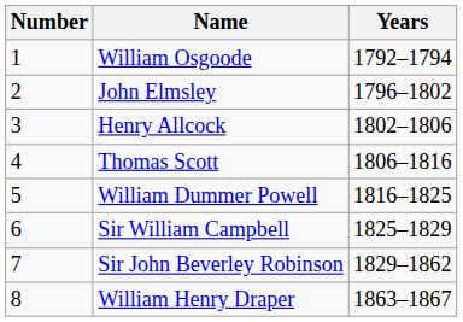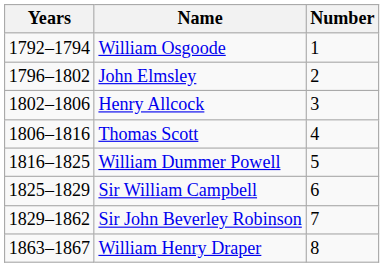columns swapped: Number <-> Years
